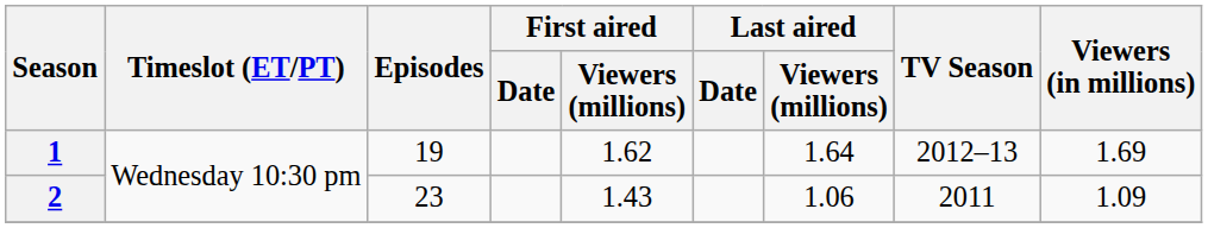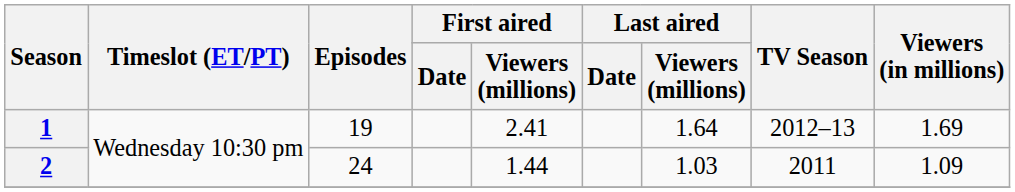1 | First aired / Viewers (millions): 1.62 -> 2.41
2 | Episodes: 23 -> 24
2 | First aired / Viewers (millions): 1.43 -> 1.44
2 | Last aired / Viewers (millions): 1.06 -> 1.03
